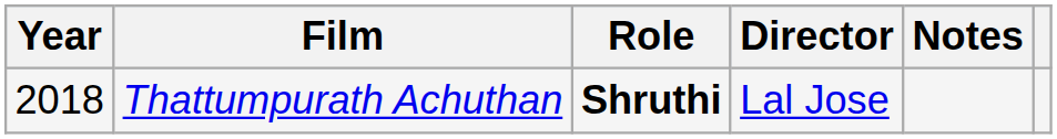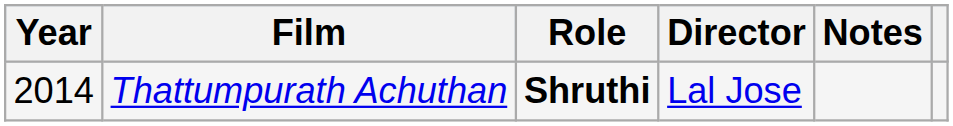Thattumpurath Achuthan | Year: 2018 -> 2014
